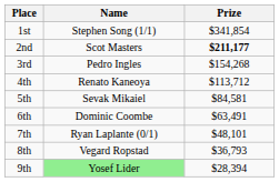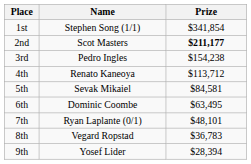3rd | Prize: $154,268 -> $154,238
6th | Prize: $63,491 -> $63,495
8th | Prize: $36,793 -> $36,783
9th | Name: lightgreen background -> no background
